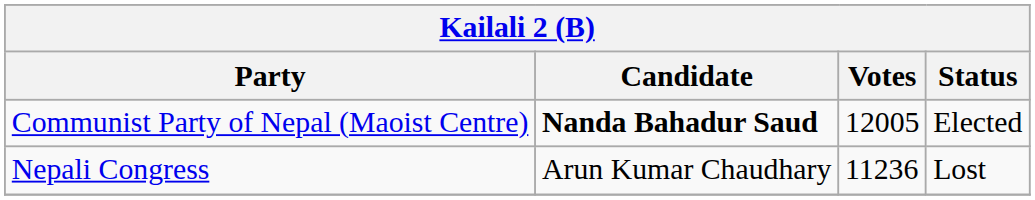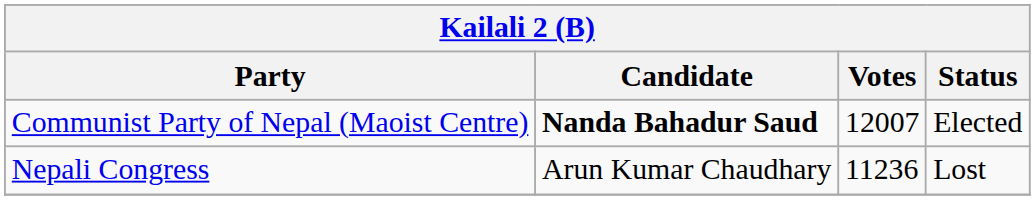Communist Party of Nepal (Maoist Centre) | Votes: 12005 -> 12007
